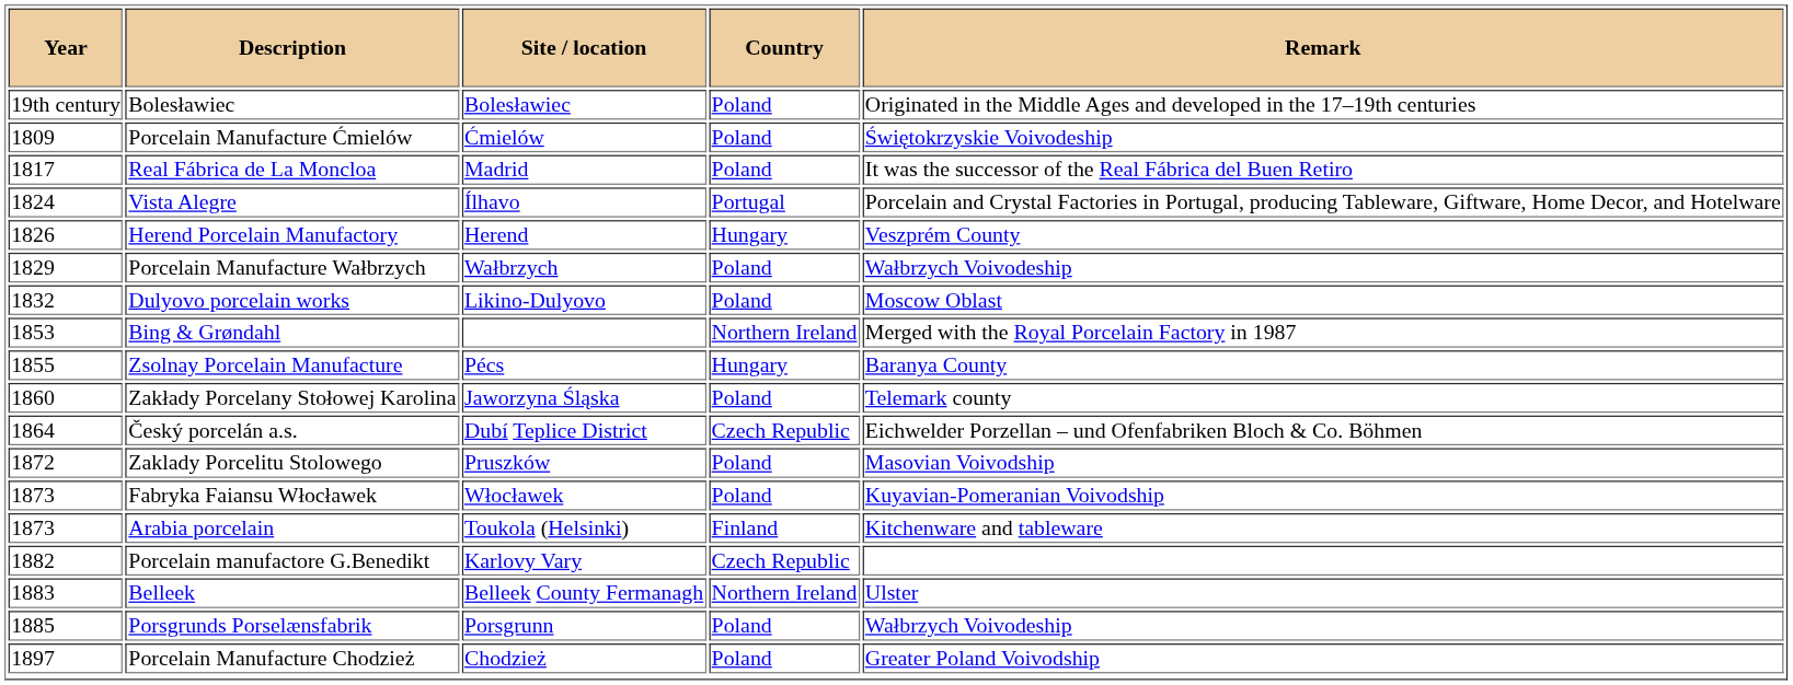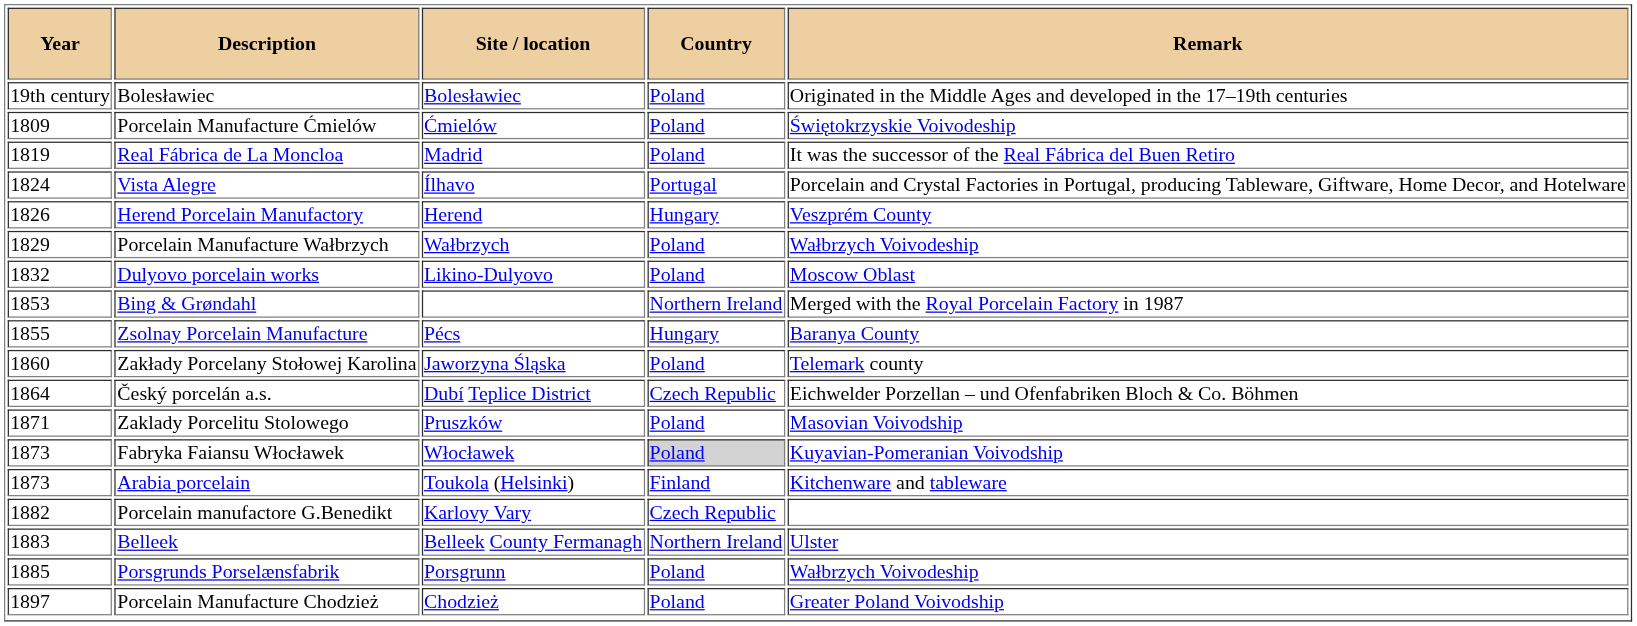Real Fábrica de La Moncloa | Year: 1817 -> 1819
Zaklady Porcelitu Stolowego | Year: 1872 -> 1871
Fabryka Faiansu Włocławek | Country: no background -> lightgrey background
